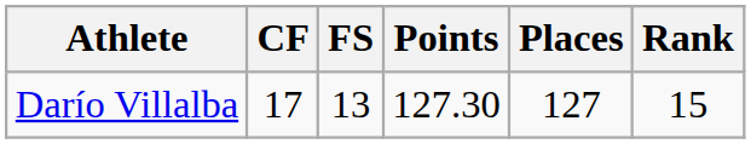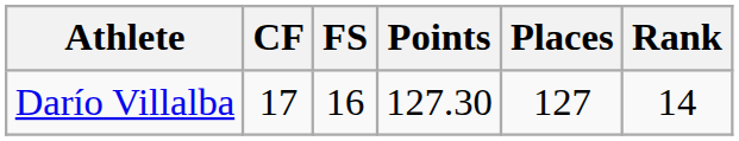Darío Villalba | FS: 13 -> 16
Darío Villalba | Rank: 15 -> 14
